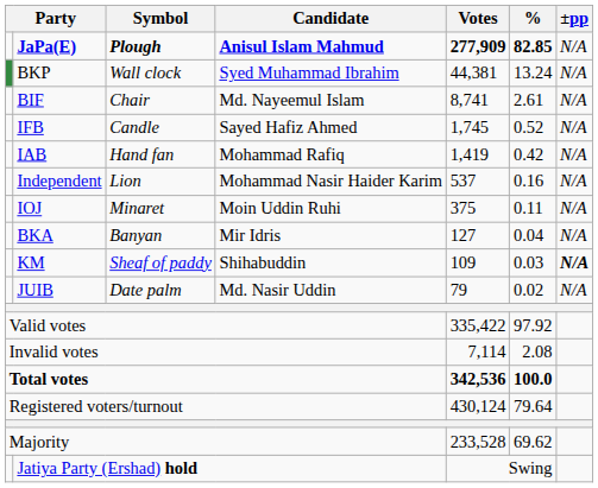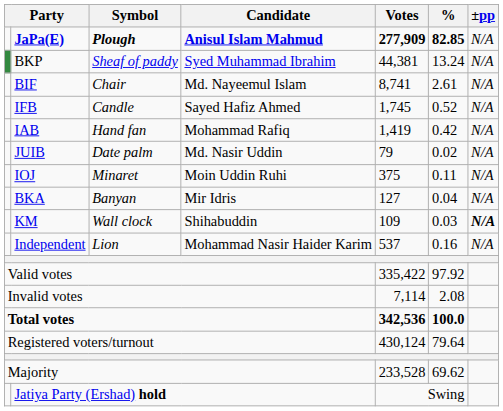BKP | Symbol: Wall clock -> Sheaf of paddy
rows swapped: Independent <-> JUIB
KM | Symbol: Sheaf of paddy -> Wall clock
